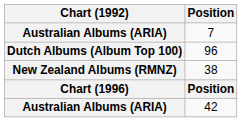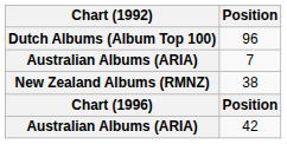rows swapped: 7 <-> 96
